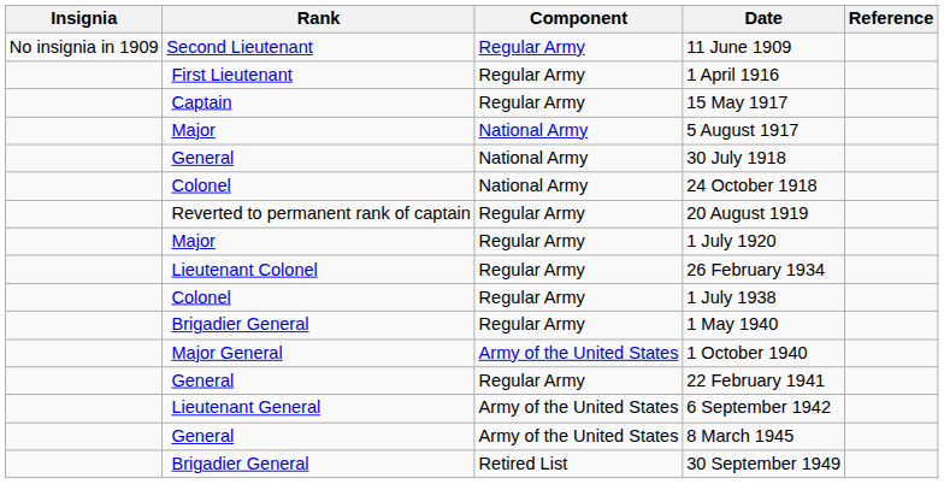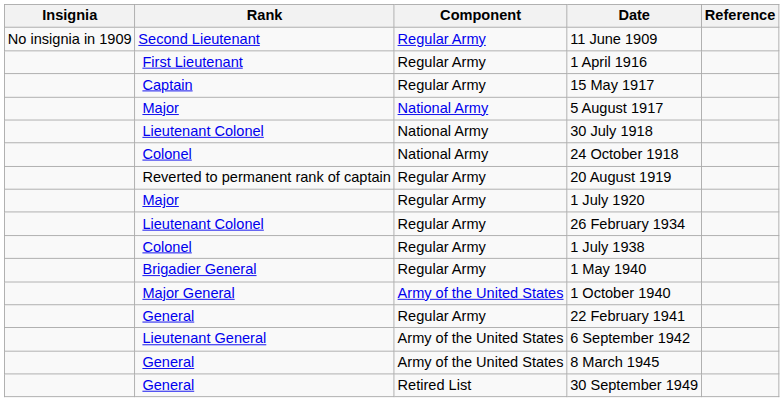30 July 1918 | Rank: General -> Lieutenant Colonel
30 September 1949 | Rank: Brigadier General -> General
